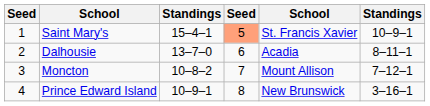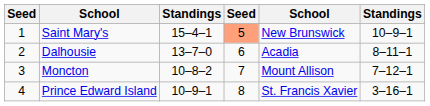Saint Mary's | column 5: St. Francis Xavier -> New Brunswick
Prince Edward Island | column 5: New Brunswick -> St. Francis Xavier
